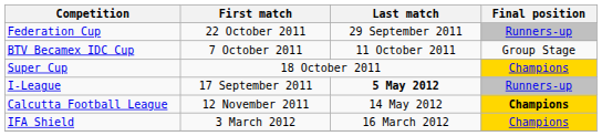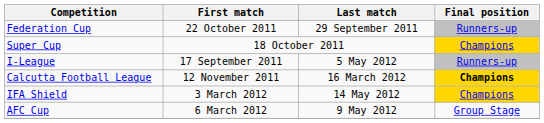- row: BTV Becamex IDC Cup | 7 October 2011 | 11 October 2011 | Group Stage
I-League | Last match: bold -> normal
Calcutta Football League | Last match: 14 May 2012 -> 16 March 2012
IFA Shield | Last match: 16 March 2012 -> 14 May 2012
+ row: AFC Cup | 6 March 2012 | 9 May 2012 | Group Stage
